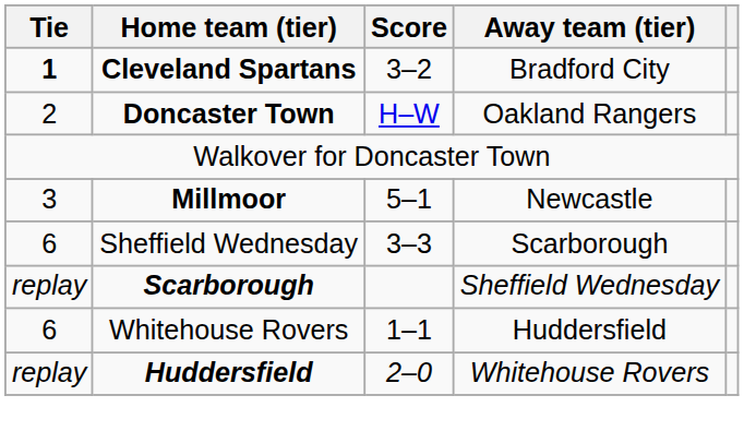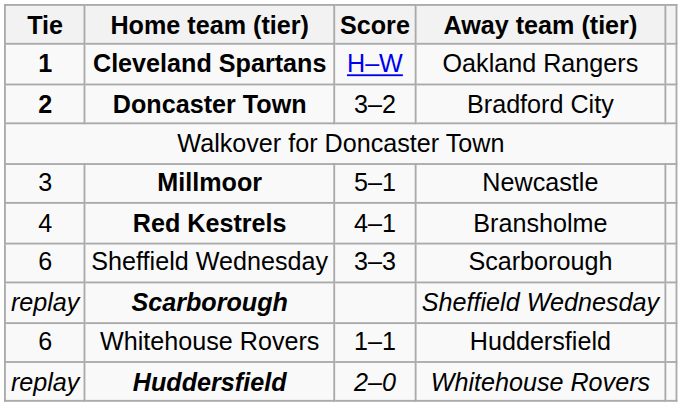Cleveland Spartans | Score: 3–2 -> H–W
Cleveland Spartans | Away team (tier): Bradford City -> Oakland Rangers
Doncaster Town | Tie: normal -> bold
Doncaster Town | Score: H–W -> 3–2
Doncaster Town | Away team (tier): Oakland Rangers -> Bradford City
+ row: 4 | Red Kestrels | 4–1 | Bransholme
